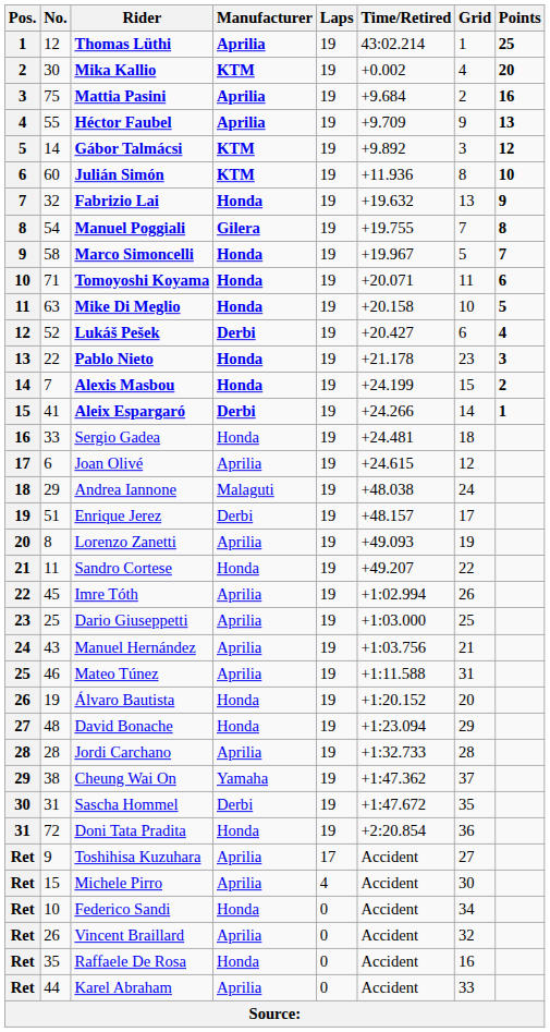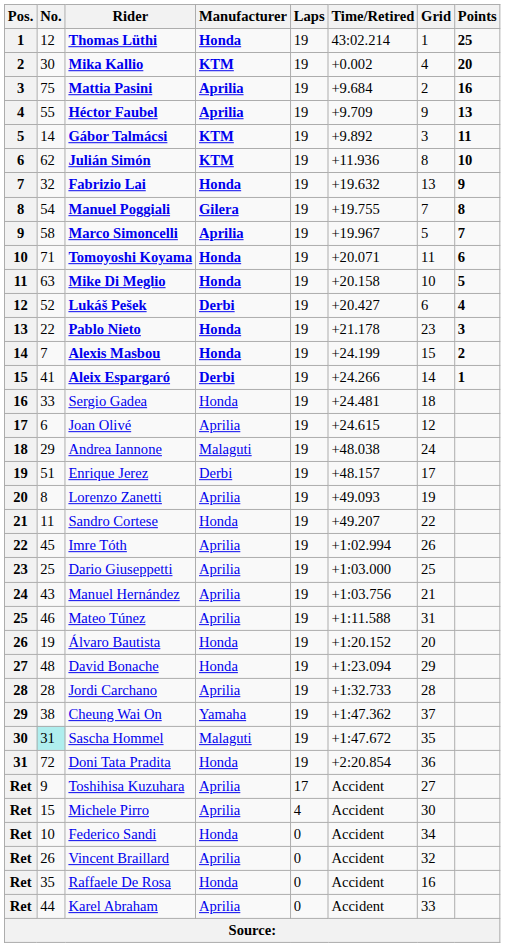Thomas Lüthi | Manufacturer: Aprilia -> Honda
Gábor Talmácsi | Points: 12 -> 11
Julián Simón | No.: 60 -> 62
Marco Simoncelli | Manufacturer: Honda -> Aprilia
Sascha Hommel | No.: no background -> paleturquoise background
Sascha Hommel | Manufacturer: Derbi -> Malaguti
